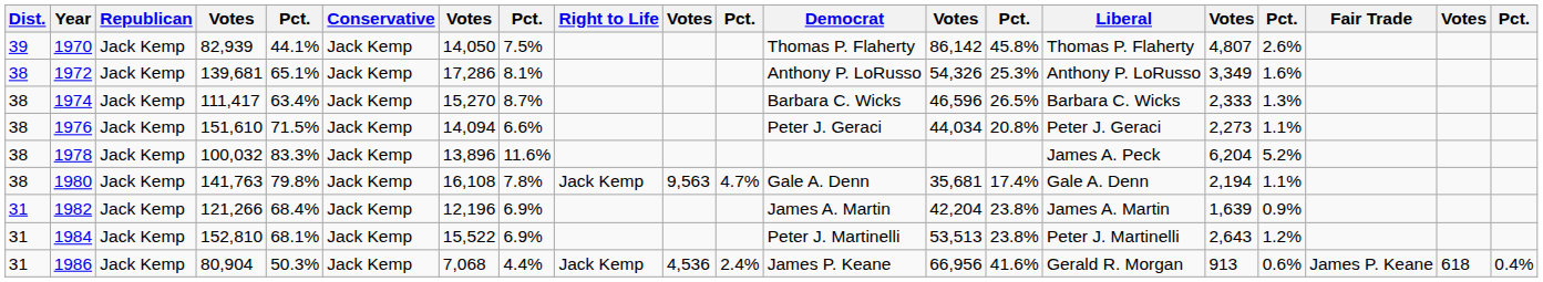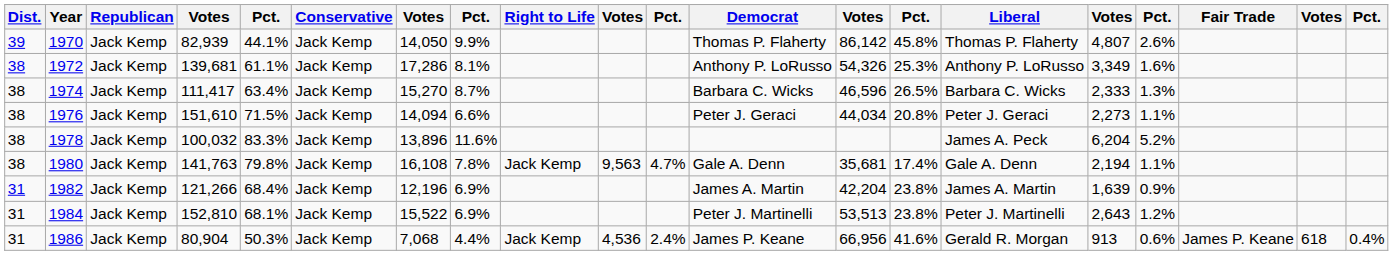1970 | column 8: 7.5% -> 9.9%
1972 | column 5: 65.1% -> 61.1%
